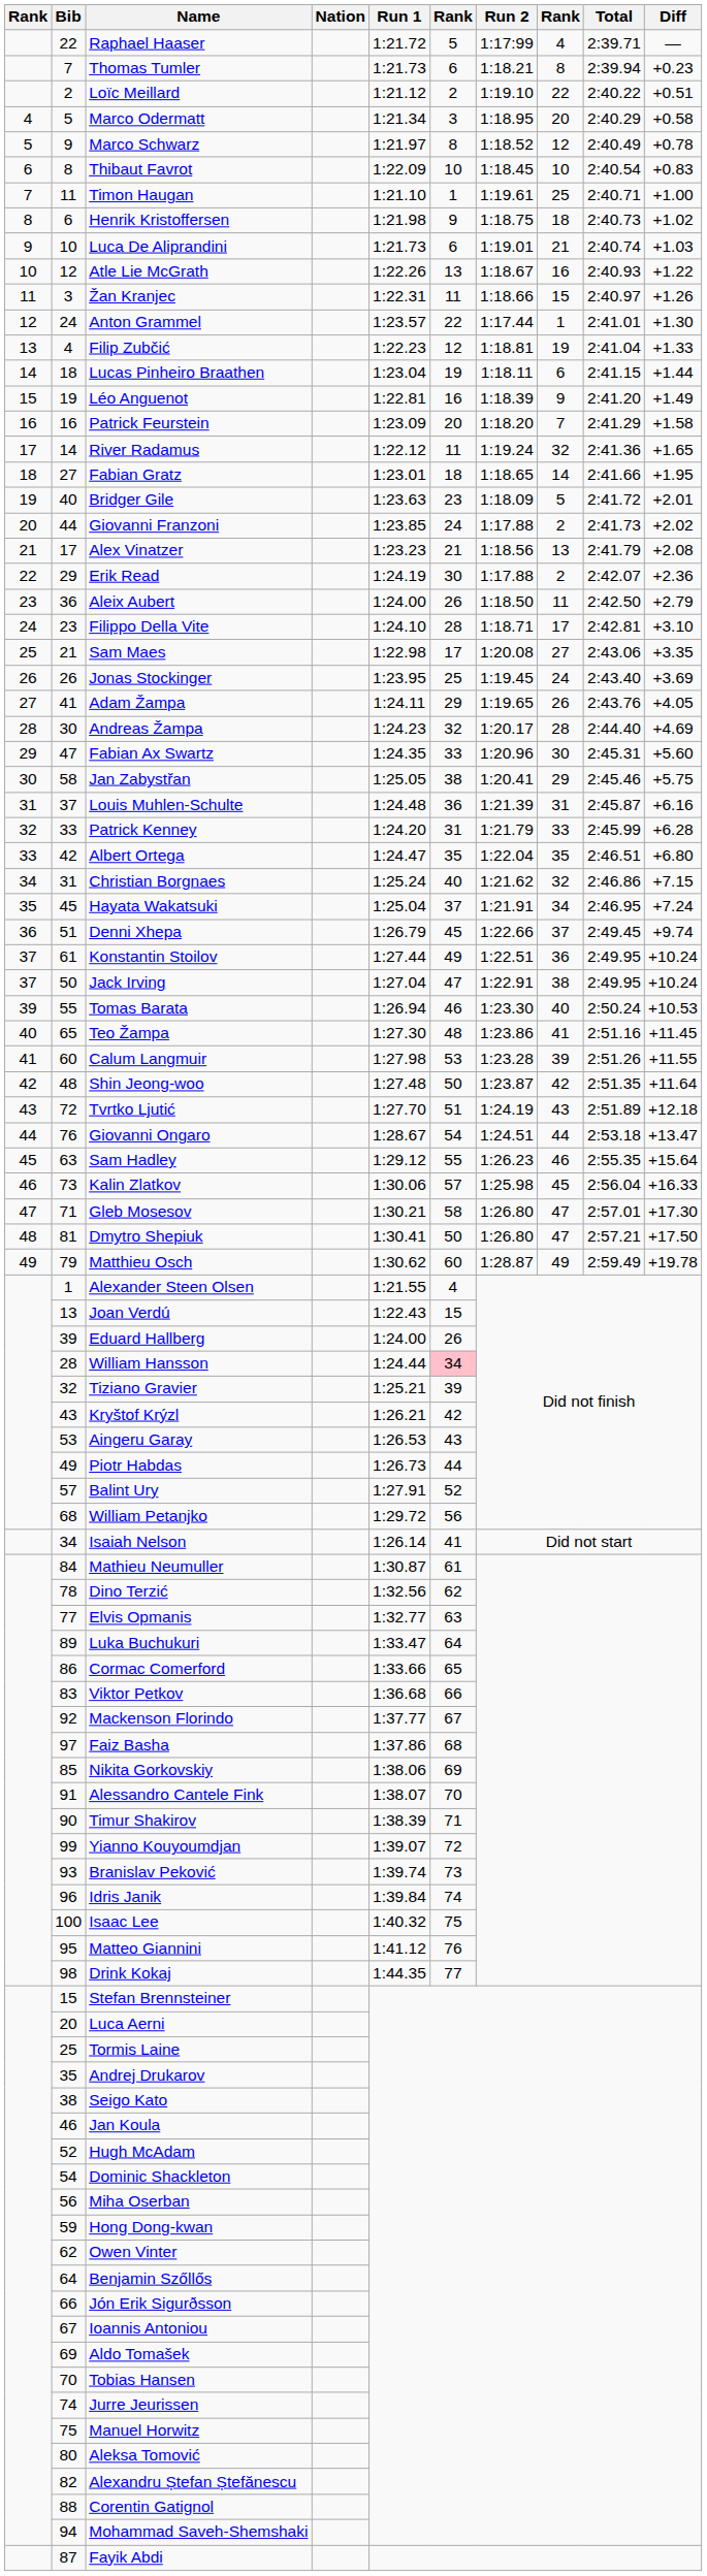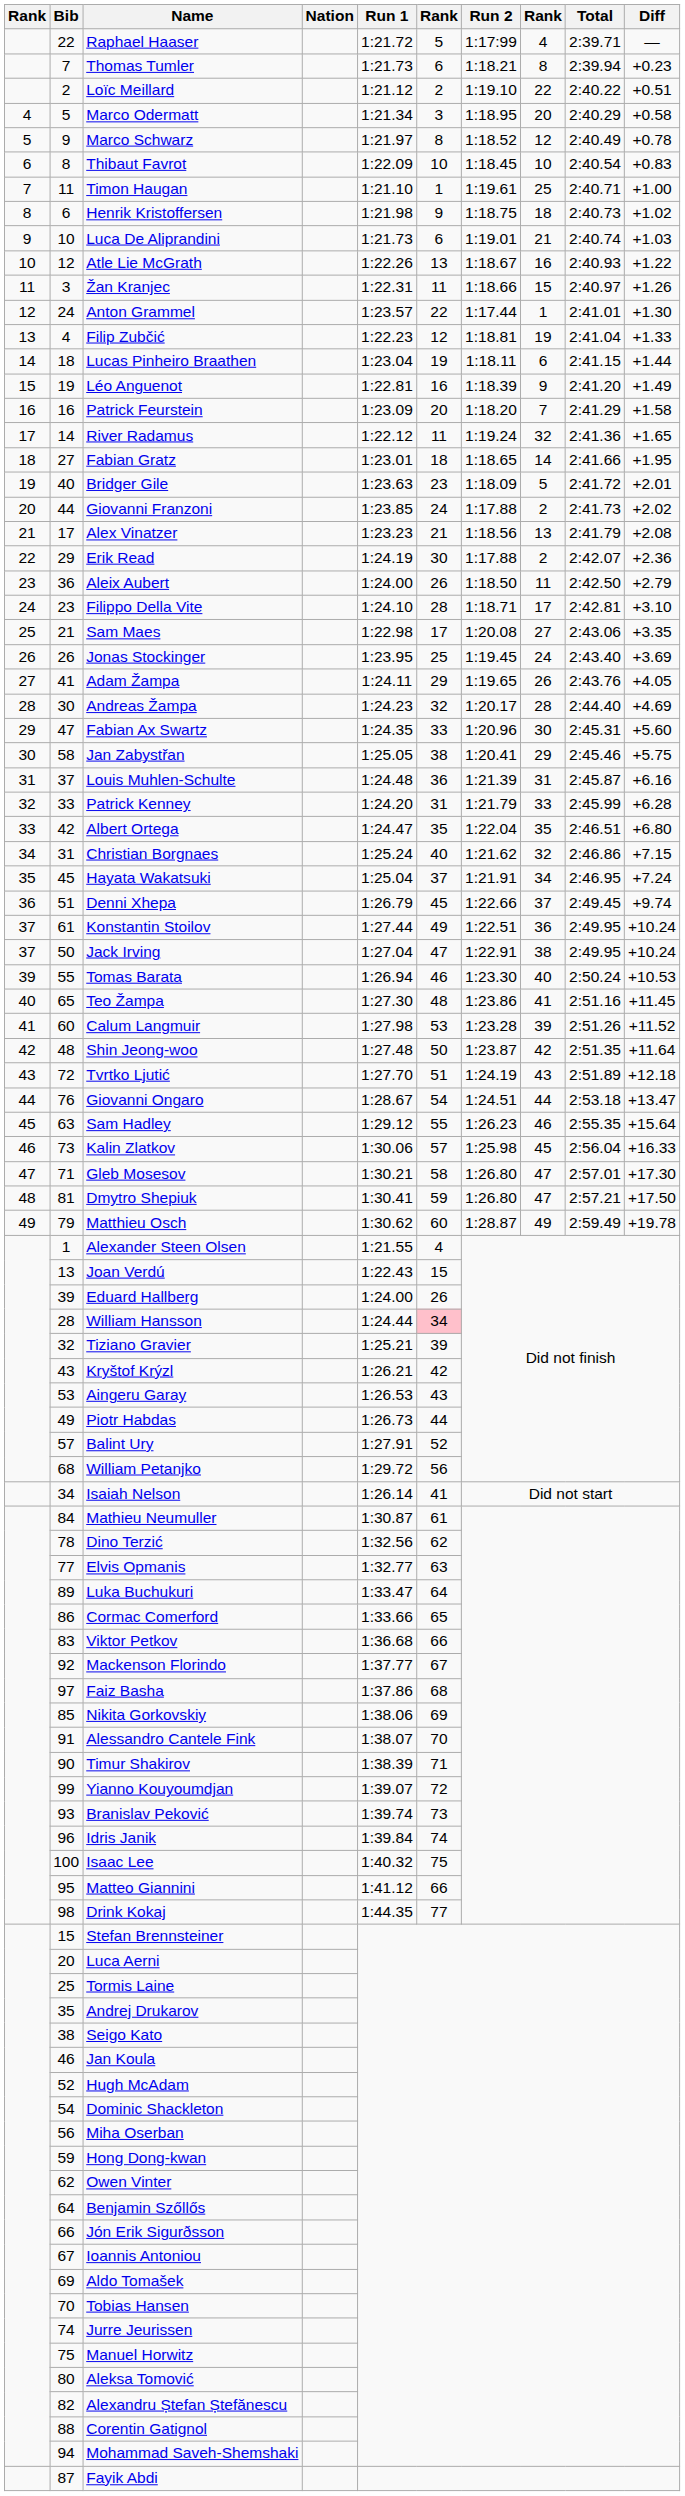Calum Langmuir | Diff: +11.55 -> +11.52
Dmytro Shepiuk | column 6: 50 -> 59
Matteo Giannini | column 6: 76 -> 66
